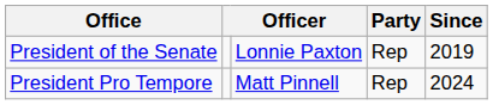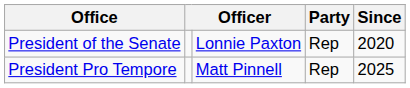President of the Senate | Since: 2019 -> 2020
President Pro Tempore | Since: 2024 -> 2025
